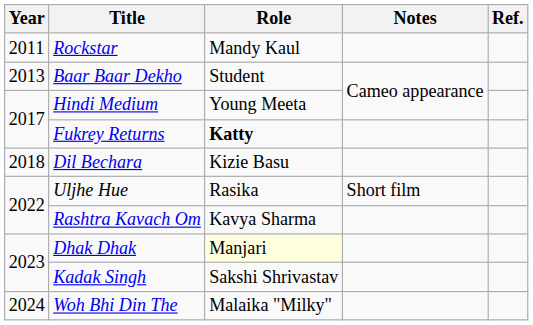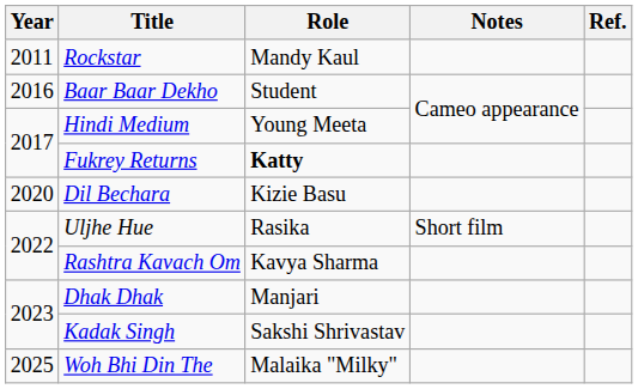Baar Baar Dekho | Year: 2013 -> 2016
Dil Bechara | Year: 2018 -> 2020
Dhak Dhak | Role: lightyellow background -> no background
Woh Bhi Din The | Year: 2024 -> 2025
